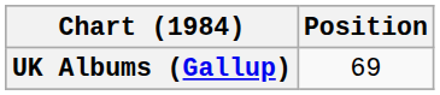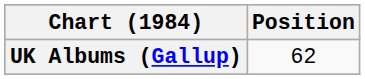UK Albums (Gallup) | Position: 69 -> 62
